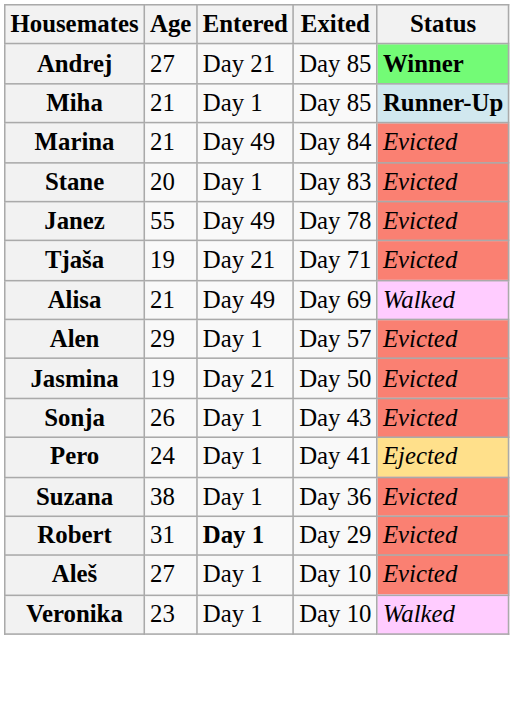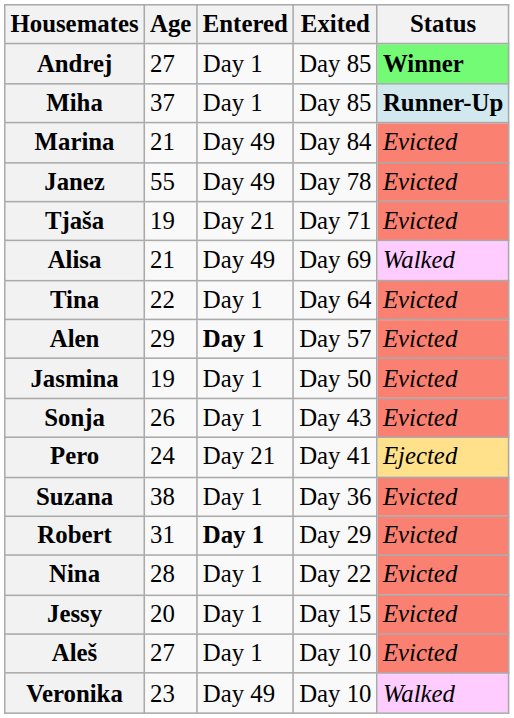Andrej | Entered: Day 21 -> Day 1
Miha | Age: 21 -> 37
- row: Stane | 20 | Day 1 | Day 83 | Evicted
+ row: Tina | 22 | Day 1 | Day 64 | Evicted
Alen | Entered: normal -> bold
Jasmina | Entered: Day 21 -> Day 1
Pero | Entered: Day 1 -> Day 21
+ row: Nina | 28 | Day 1 | Day 22 | Evicted
+ row: Jessy | 20 | Day 1 | Day 15 | Evicted
Veronika | Entered: Day 1 -> Day 49
